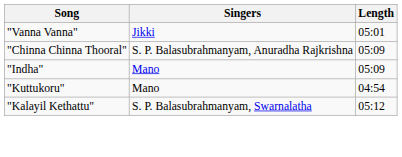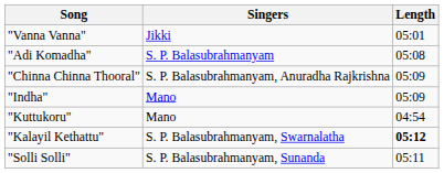+ row: "Adi Komadha" | S. P. Balasubrahmanyam | 05:08
"Kalayil Kethattu" | Length: normal -> bold
+ row: "Solli Solli" | S. P. Balasubrahmanyam, Sunanda | 05:11
